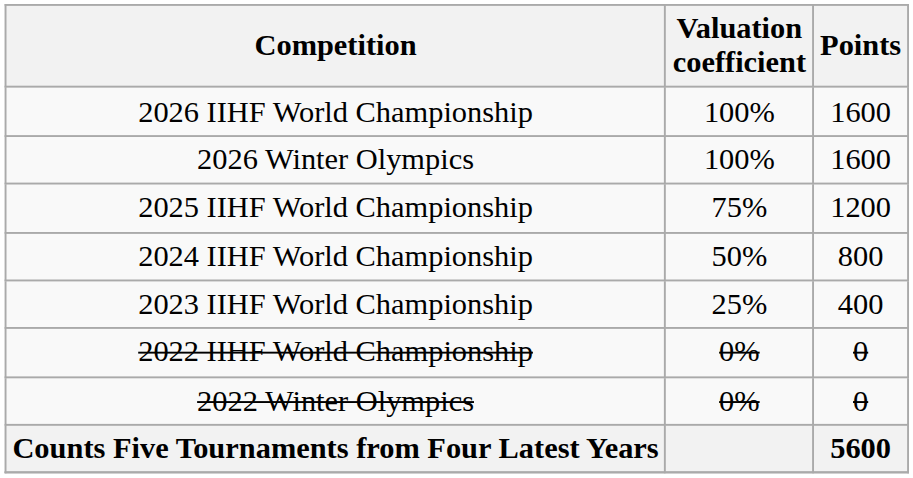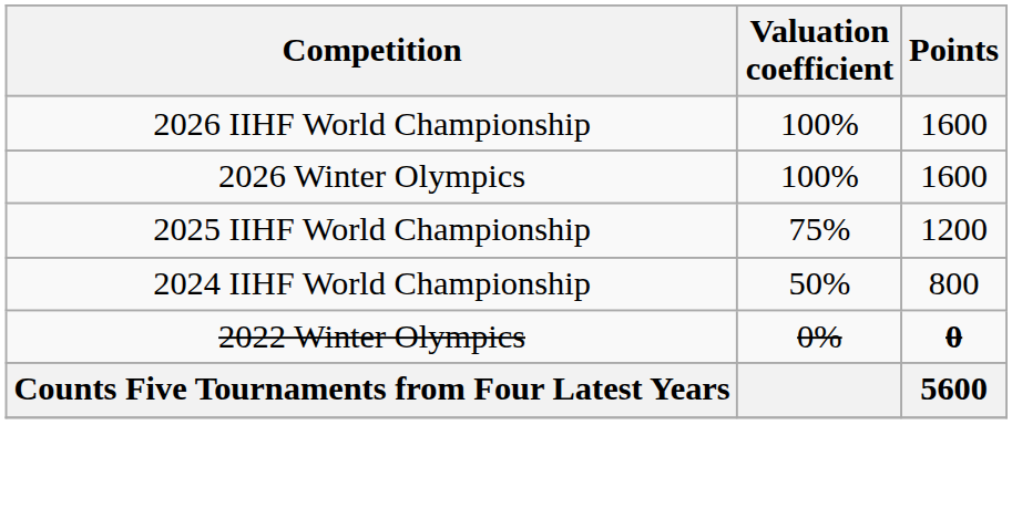- row: 2023 IIHF World Championship | 25% | 400
- row: 2022 IIHF World Championship | 0% | 0
2022 Winter Olympics | Points: normal -> bold
